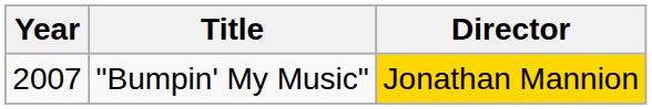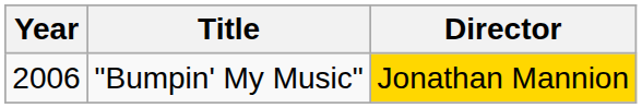"Bumpin' My Music" | Year: 2007 -> 2006
